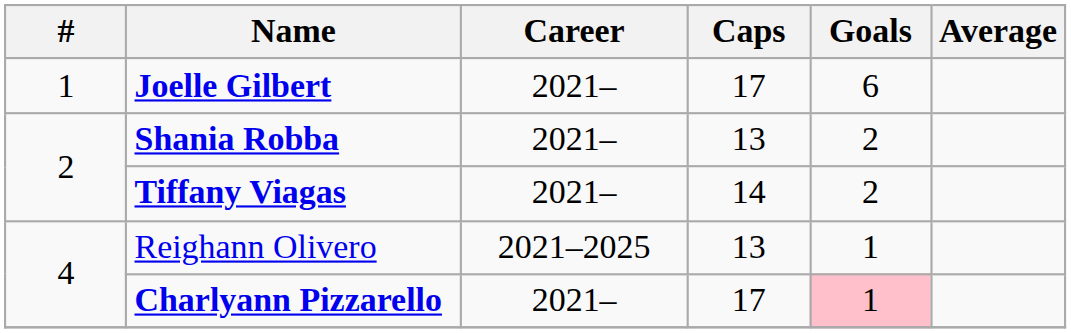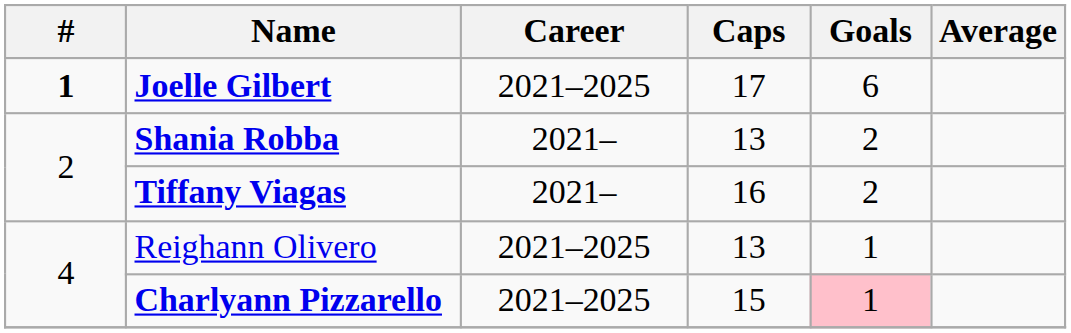Joelle Gilbert | #: normal -> bold
Joelle Gilbert | Career: 2021– -> 2021–2025
Tiffany Viagas | Caps: 14 -> 16
Charlyann Pizzarello | Career: 2021– -> 2021–2025
Charlyann Pizzarello | Caps: 17 -> 15
